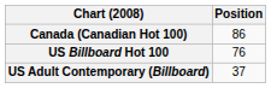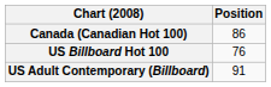US Adult Contemporary (Billboard) | Position: 37 -> 91
